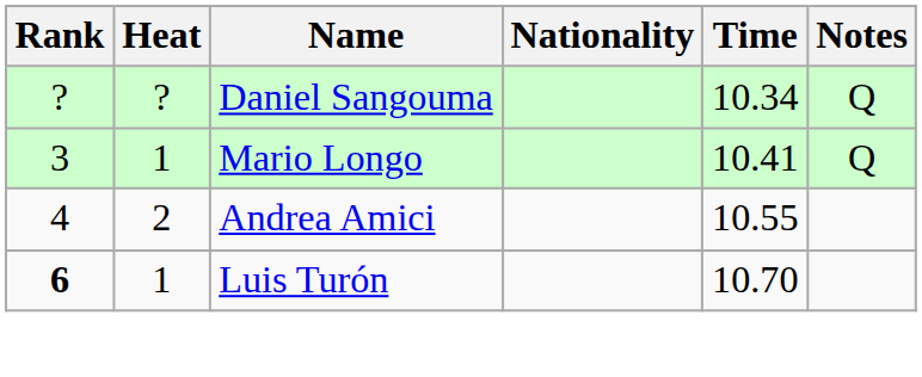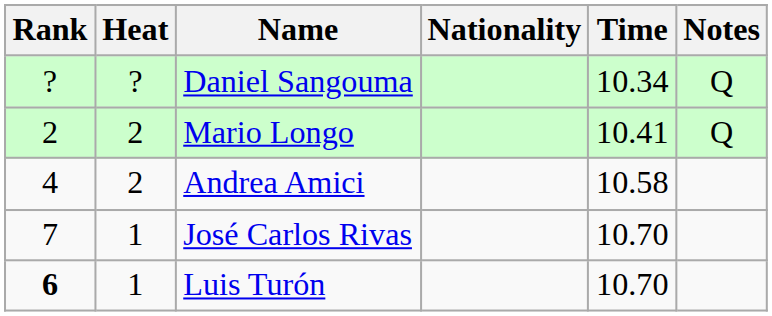Mario Longo | Rank: 3 -> 2
Mario Longo | Heat: 1 -> 2
Andrea Amici | Time: 10.55 -> 10.58
+ row: 7 | 1 | José Carlos Rivas | 10.70
